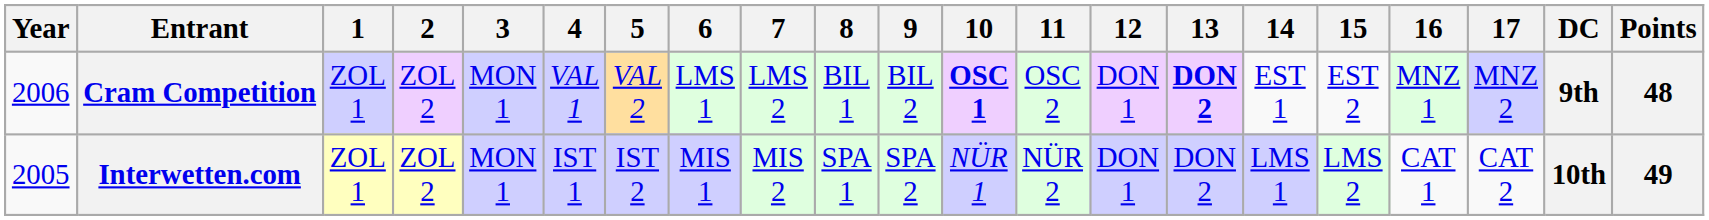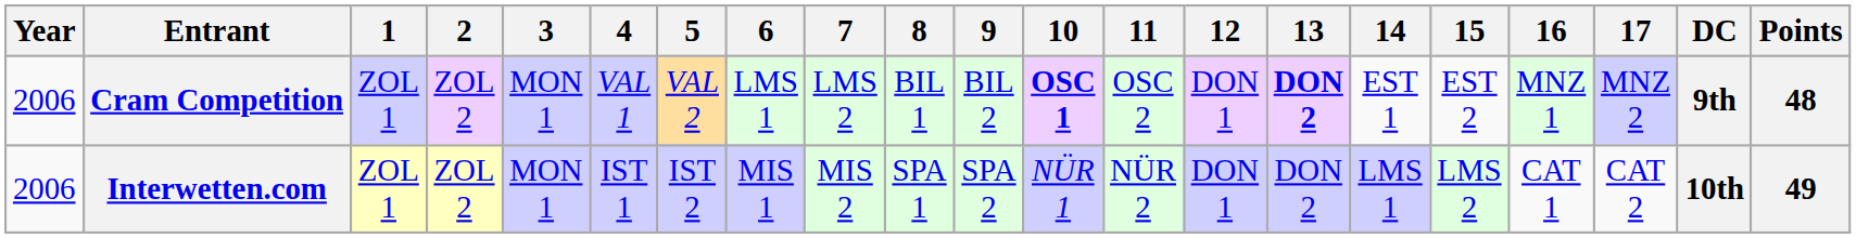Interwetten.com | Year: 2005 -> 2006
